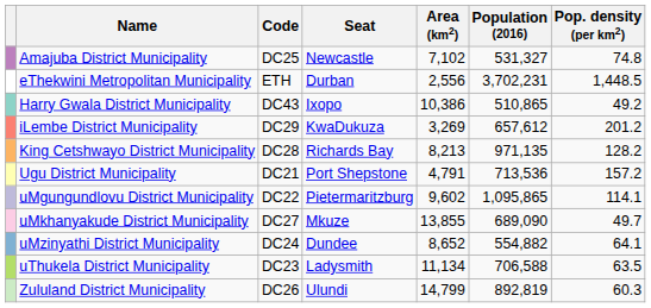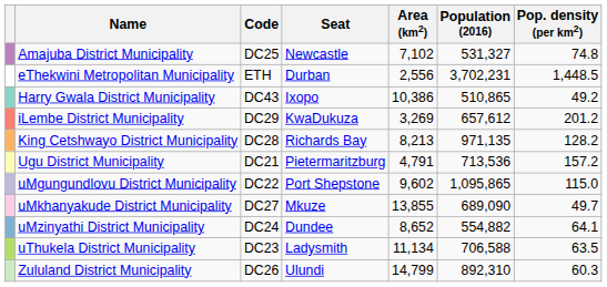Ugu District Municipality | Seat: Port Shepstone -> Pietermaritzburg
uMgungundlovu District Municipality | Seat: Pietermaritzburg -> Port Shepstone
uMgungundlovu District Municipality | Pop. density (per km2): 114.1 -> 115.0
Zululand District Municipality | Population (2016): 892,819 -> 892,310
